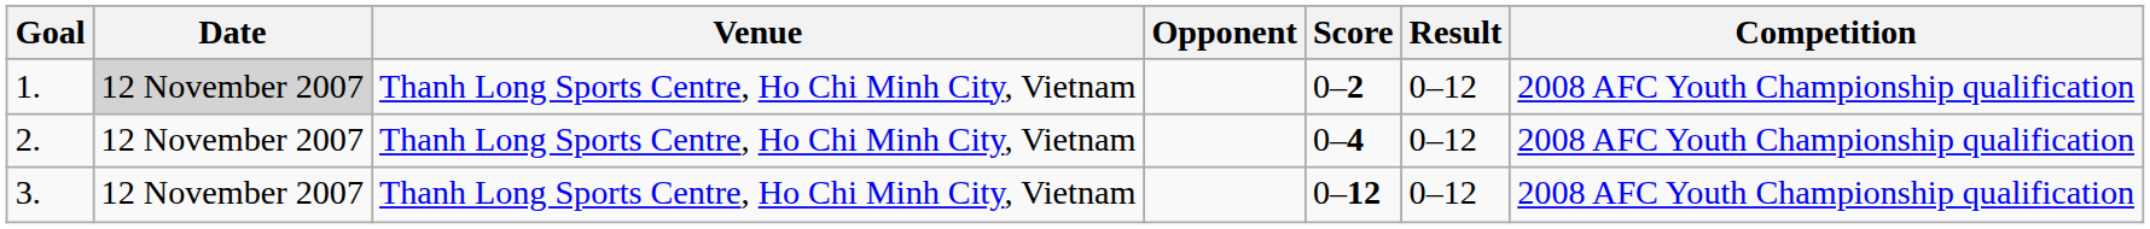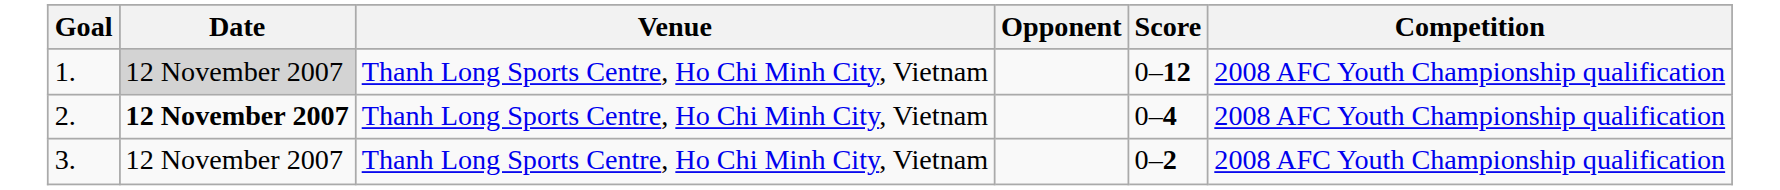- column: Result | 0–12 | 0–12 | 0–12
1. | Score: 0–2 -> 0–12
2. | Date: normal -> bold
3. | Score: 0–12 -> 0–2
